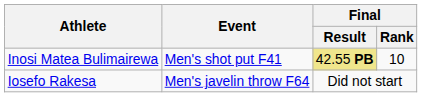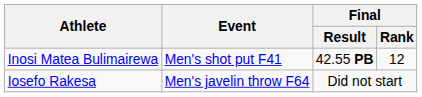Inosi Matea Bulimairewa | Final / Result: khaki background -> no background
Inosi Matea Bulimairewa | Final / Rank: 10 -> 12
